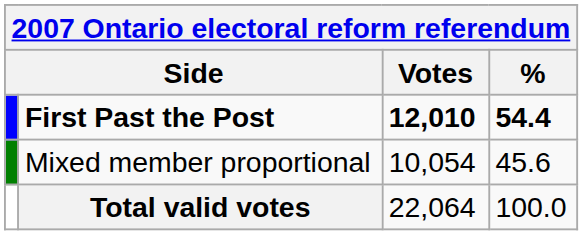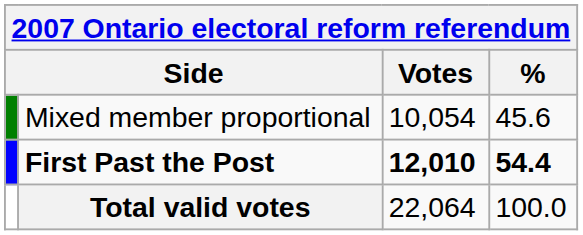rows swapped: First Past the Post <-> Mixed member proportional
